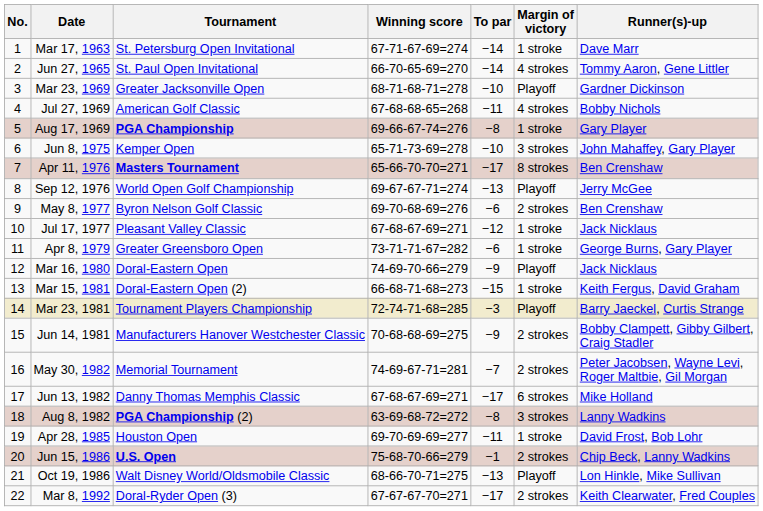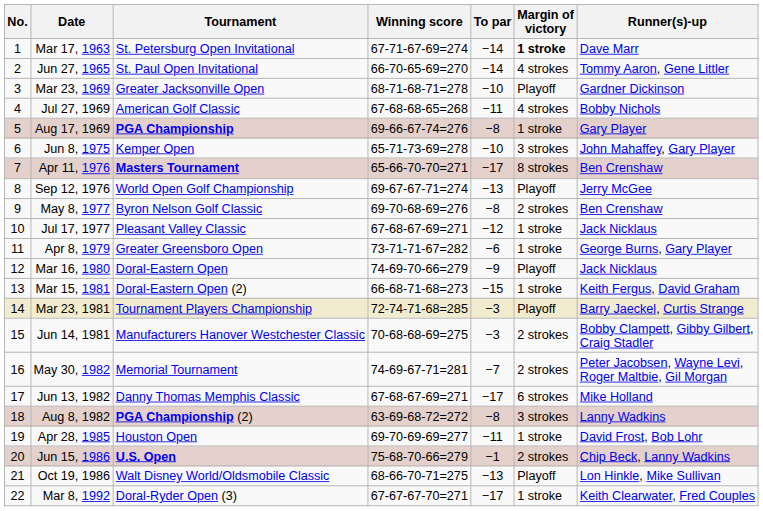Mar 17, 1963 | Margin of victory: normal -> bold
May 8, 1977 | To par: −6 -> −8
Jun 14, 1981 | To par: −9 -> −3
Mar 8, 1992 | Margin of victory: 2 strokes -> 1 stroke
